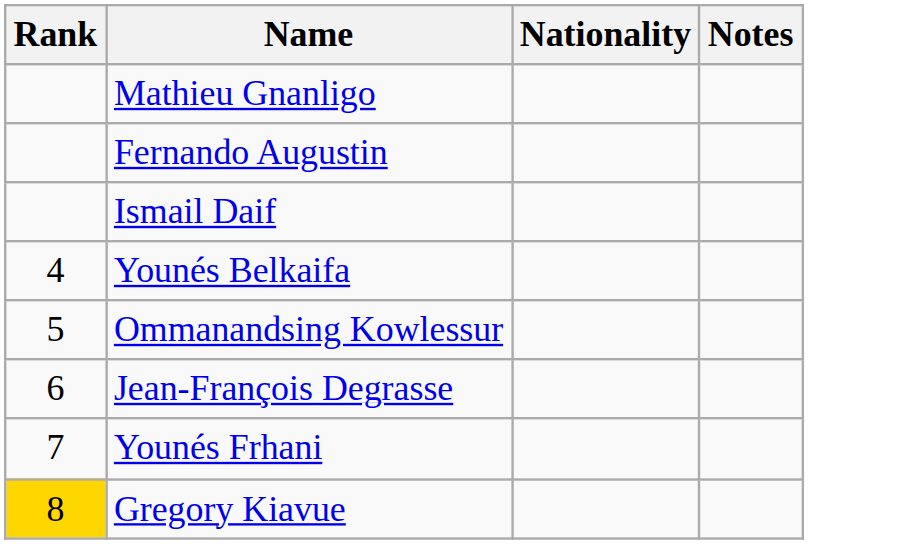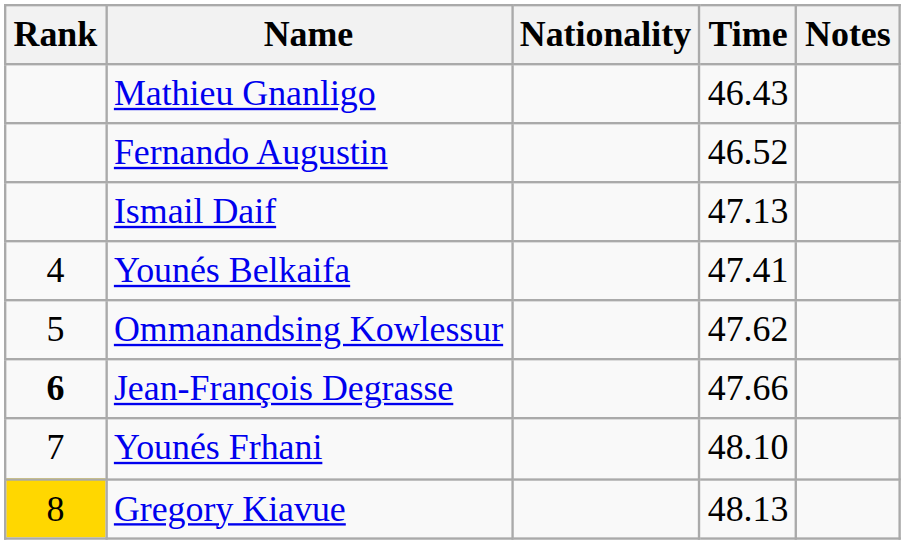+ column: Time | 46.43 | 46.52 | 47.13 | 47.41 | 47.62 | 47.66 | 48.10 | 48.13
Jean-François Degrasse | Rank: normal -> bold
